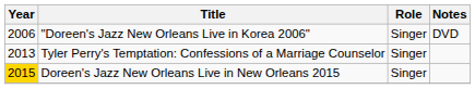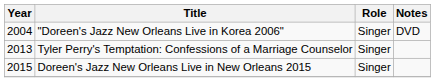"Doreen's Jazz New Orleans Live in Korea 2006" | Year: 2006 -> 2004
Doreen's Jazz New Orleans Live in New Orleans 2015 | Year: gold background -> no background
